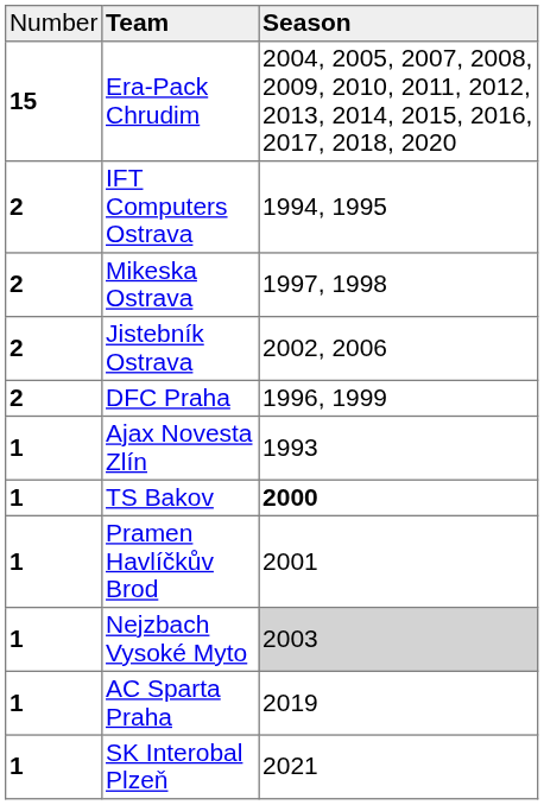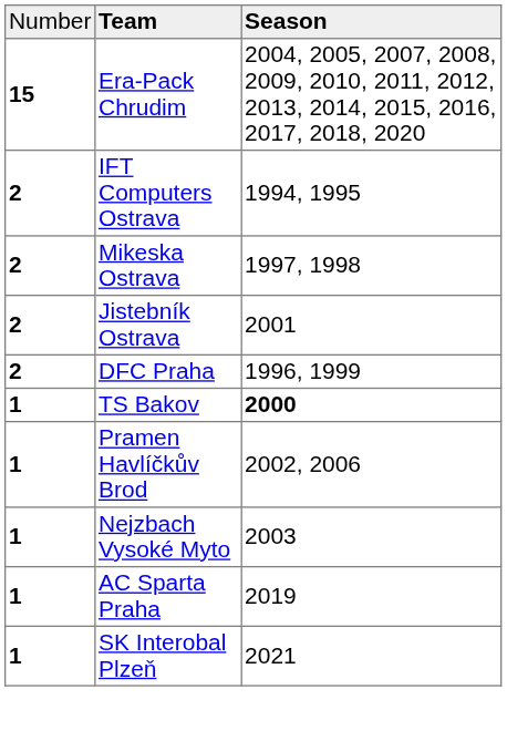Jistebník Ostrava | column 3: 2002, 2006 -> 2001
- row: 1 | Ajax Novesta Zlín | 1993
Pramen Havlíčkův Brod | column 3: 2001 -> 2002, 2006
Nejzbach Vysoké Myto | column 3: lightgrey background -> no background
